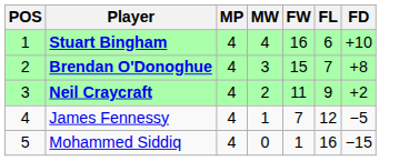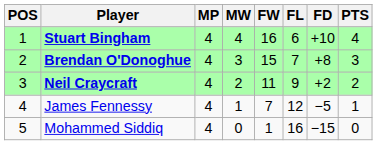+ column: PTS | 4 | 3 | 2 | 1 | 0
